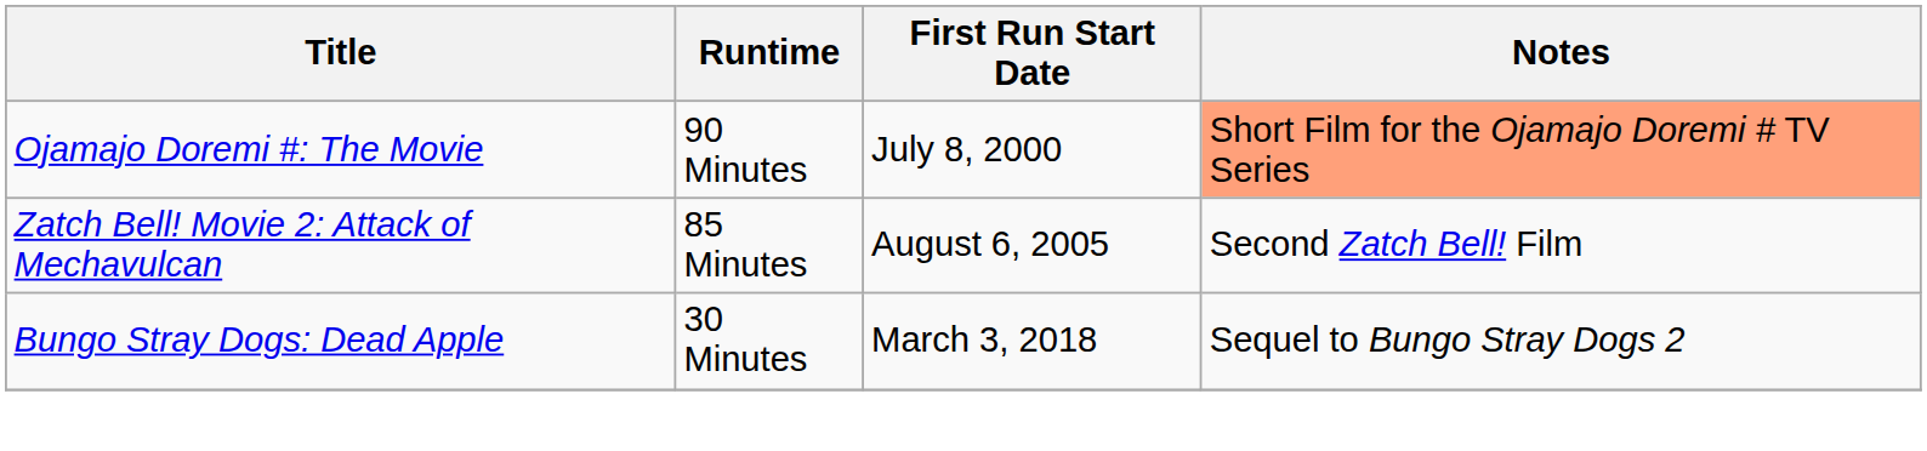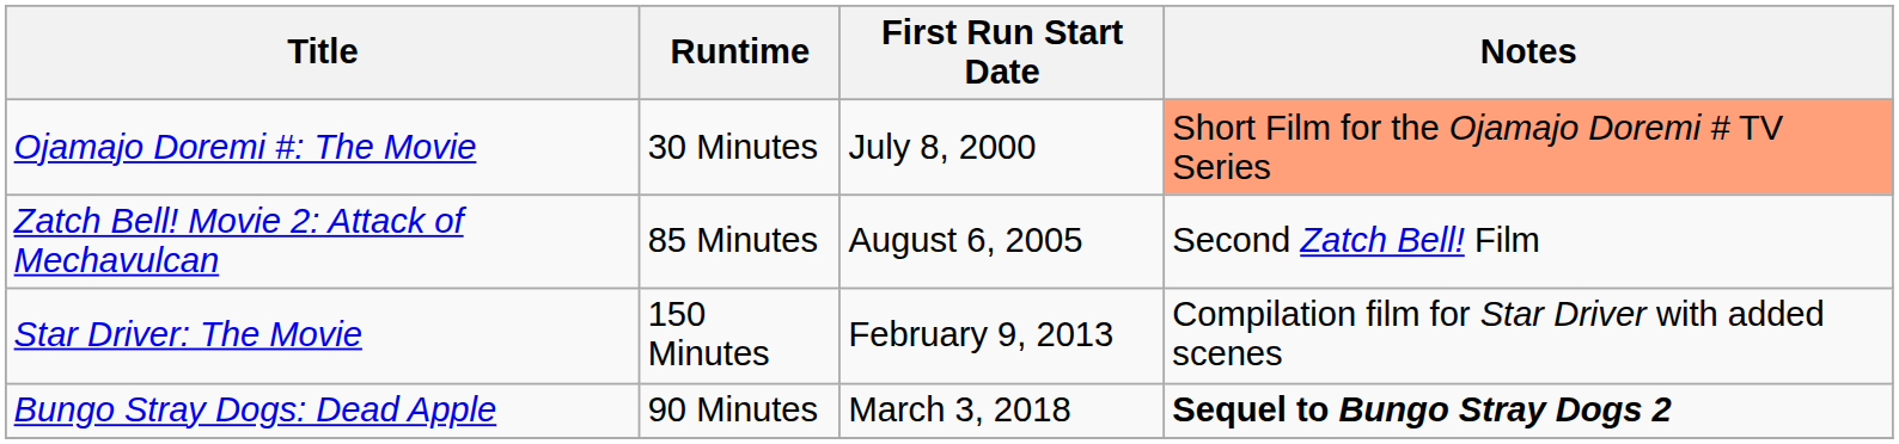Ojamajo Doremi #: The Movie | Runtime: 90 Minutes -> 30 Minutes
+ row: Star Driver: The Movie | 150 Minutes | February 9, 2013 | Compilation film for Star Driver with added scenes
Bungo Stray Dogs: Dead Apple | Runtime: 30 Minutes -> 90 Minutes
Bungo Stray Dogs: Dead Apple | Notes: normal -> bold
